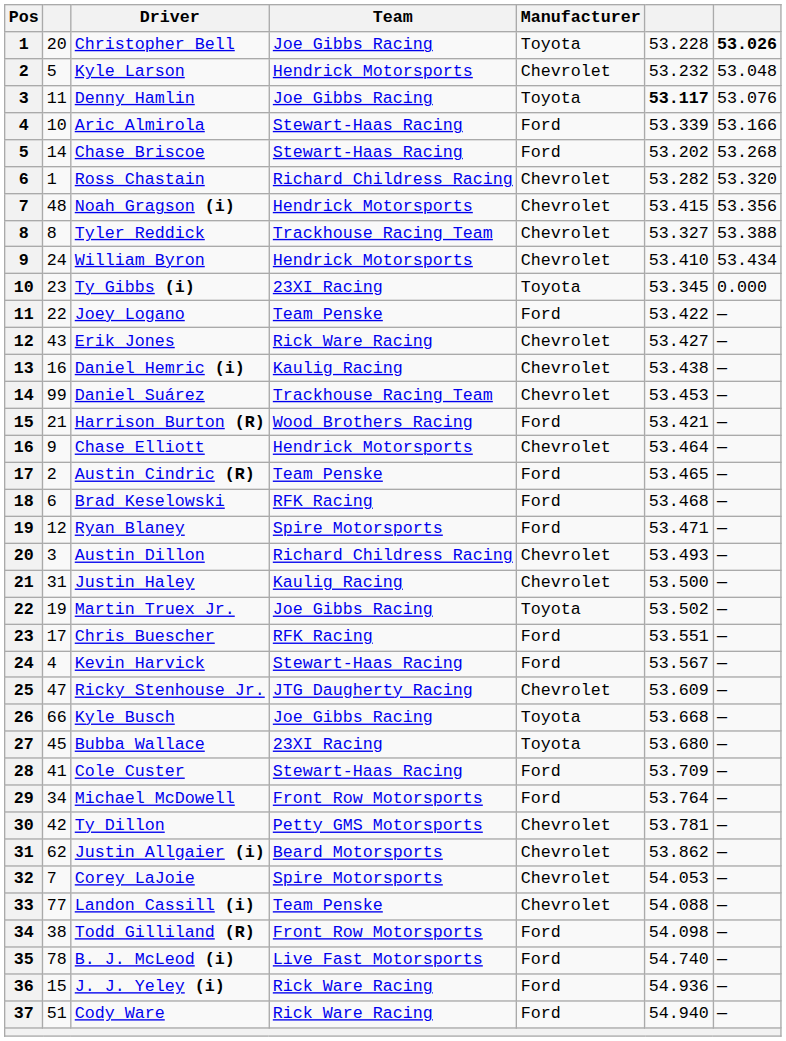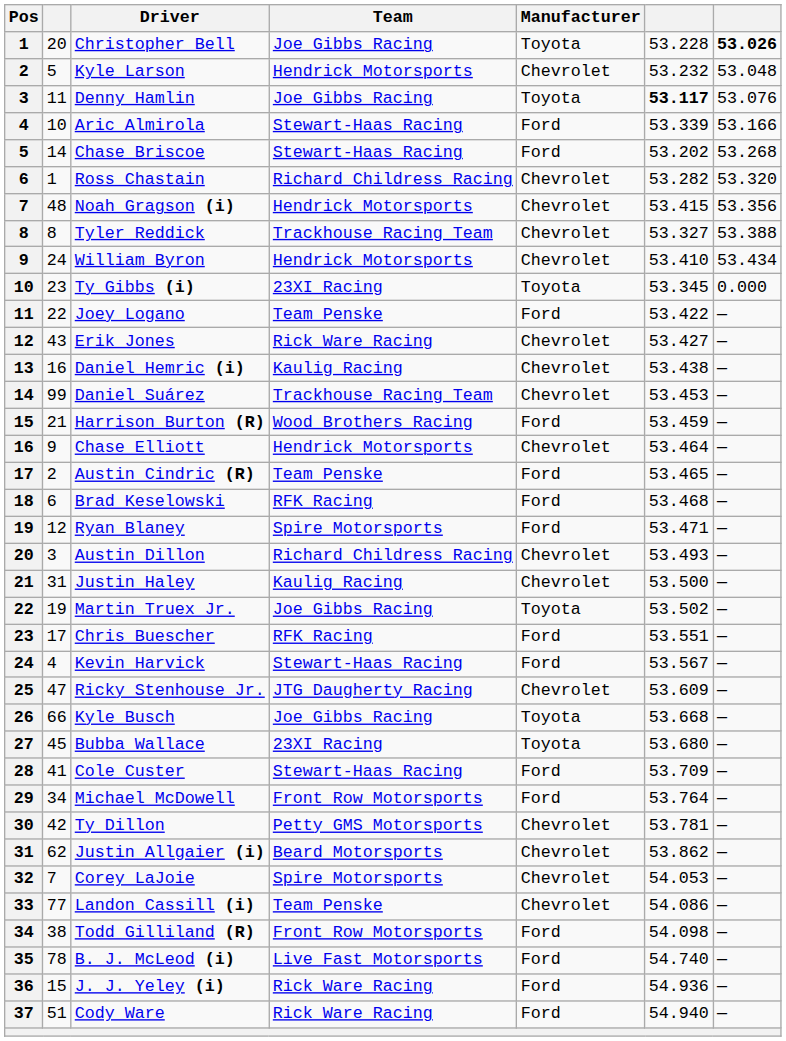Harrison Burton (R) | column 6: 53.421 -> 53.459
Landon Cassill (i) | column 6: 54.088 -> 54.086
